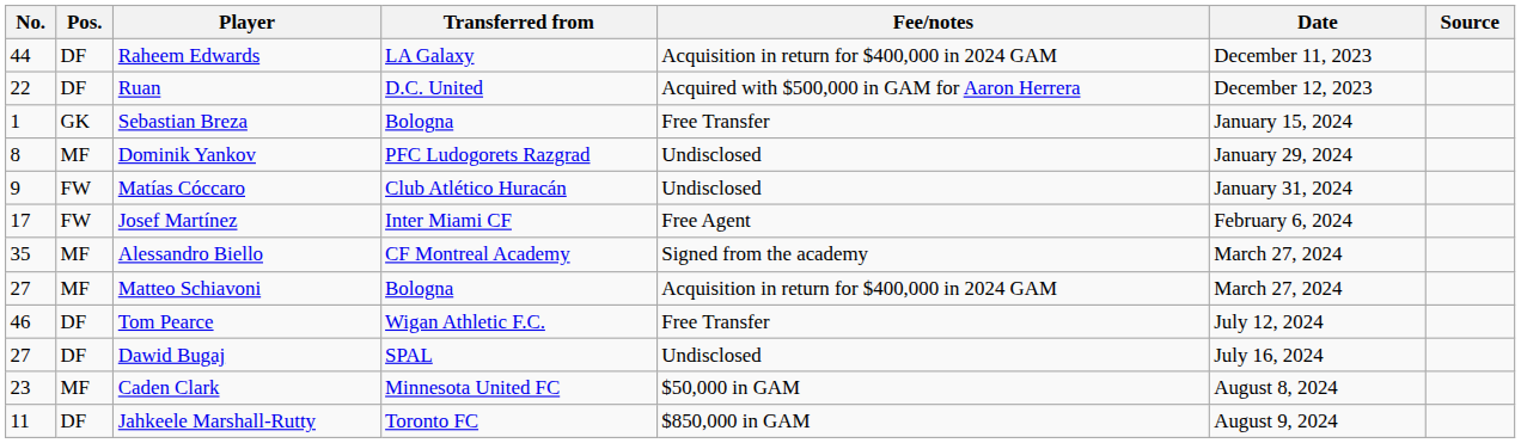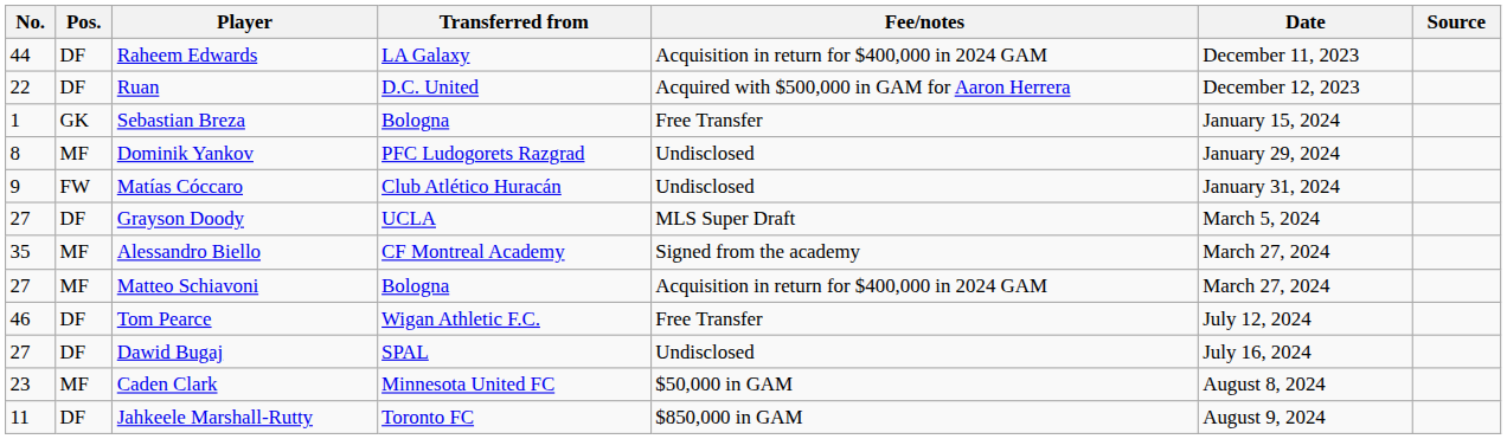- row: 17 | FW | Josef Martínez | Inter Miami CF | Free Agent | February 6, 2024
+ row: 27 | DF | Grayson Doody | UCLA | MLS Super Draft | March 5, 2024
